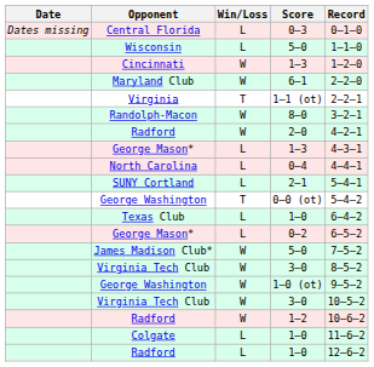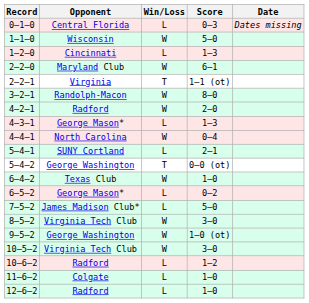columns swapped: Date <-> Record
Wisconsin | Win/Loss: L -> W
Cincinnati | Win/Loss: W -> L
North Carolina | Win/Loss: L -> W
Texas Club | Win/Loss: L -> W
James Madison Club* | Win/Loss: W -> L
Radford / 1–2 | Win/Loss: W -> L
